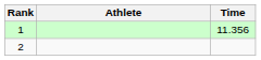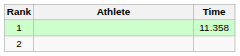1 | Time: 11.356 -> 11.358
